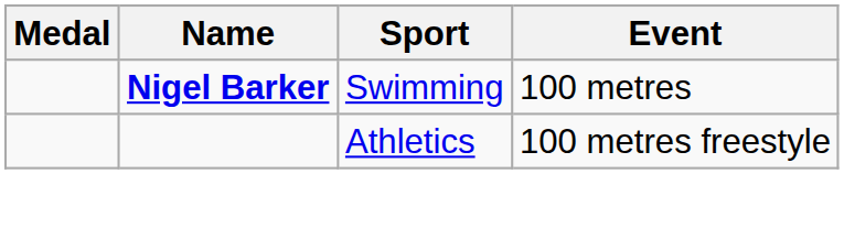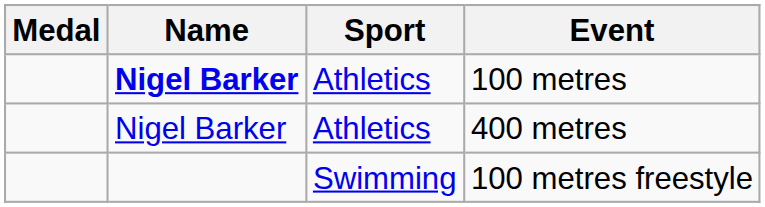100 metres | Sport: Swimming -> Athletics
+ row: Nigel Barker | Athletics | 400 metres
100 metres freestyle | Sport: Athletics -> Swimming
